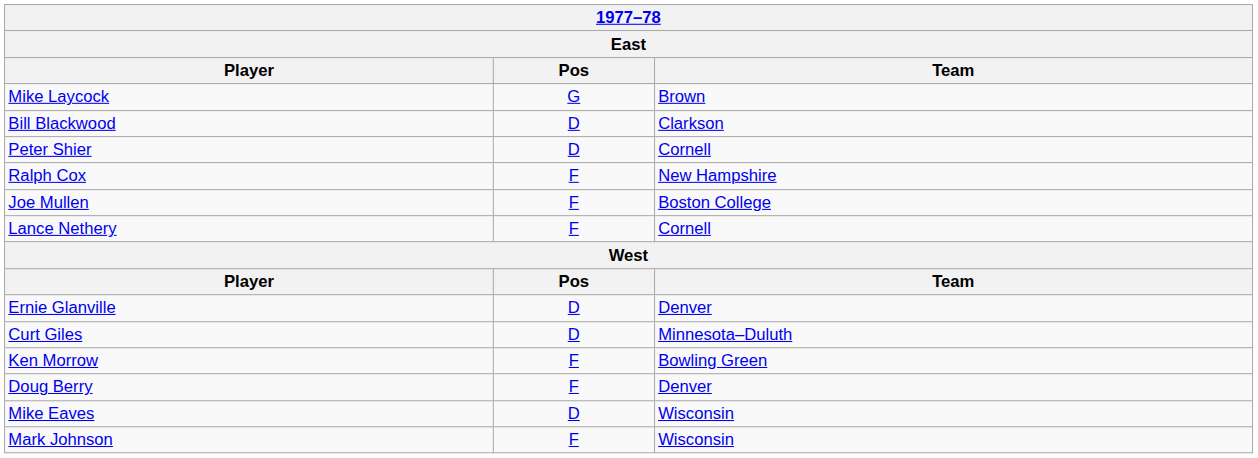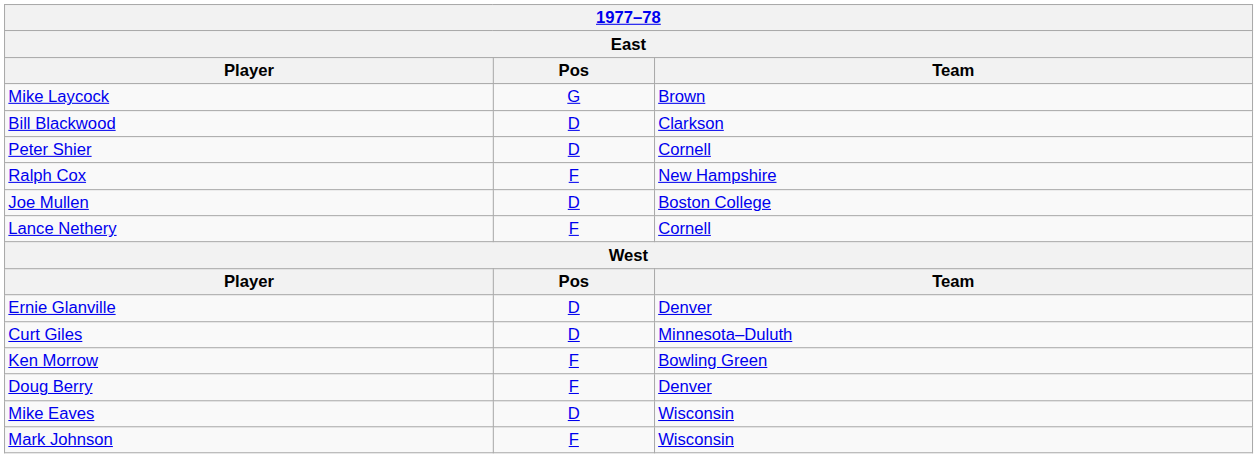Joe Mullen | Pos: F -> D
